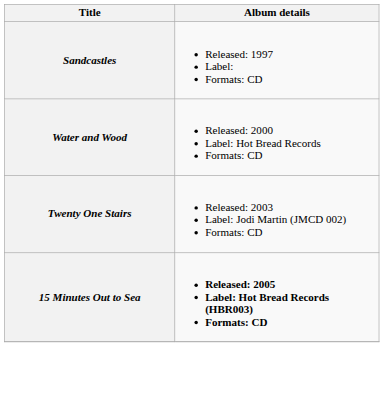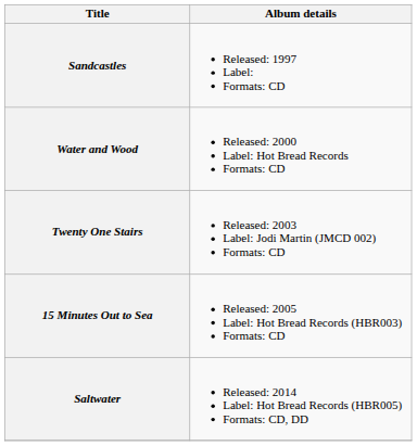15 Minutes Out to Sea | Album details: bold -> normal
+ row: Saltwater | Released: 2014 Label: Hot Bread Records (HBR005) Formats: CD, DD
